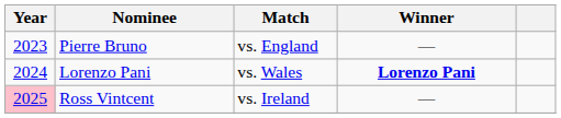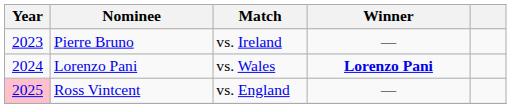Pierre Bruno | Match: vs. England -> vs. Ireland
Ross Vintcent | Match: vs. Ireland -> vs. England
